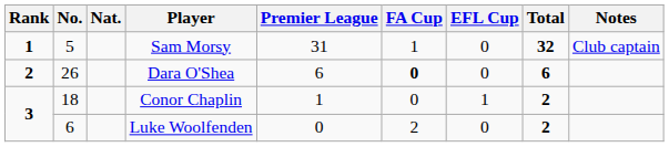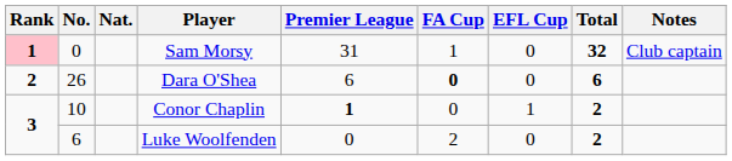Sam Morsy | Rank: no background -> pink background
Sam Morsy | No.: 5 -> 0
Conor Chaplin | No.: 18 -> 10
Conor Chaplin | Premier League: normal -> bold
